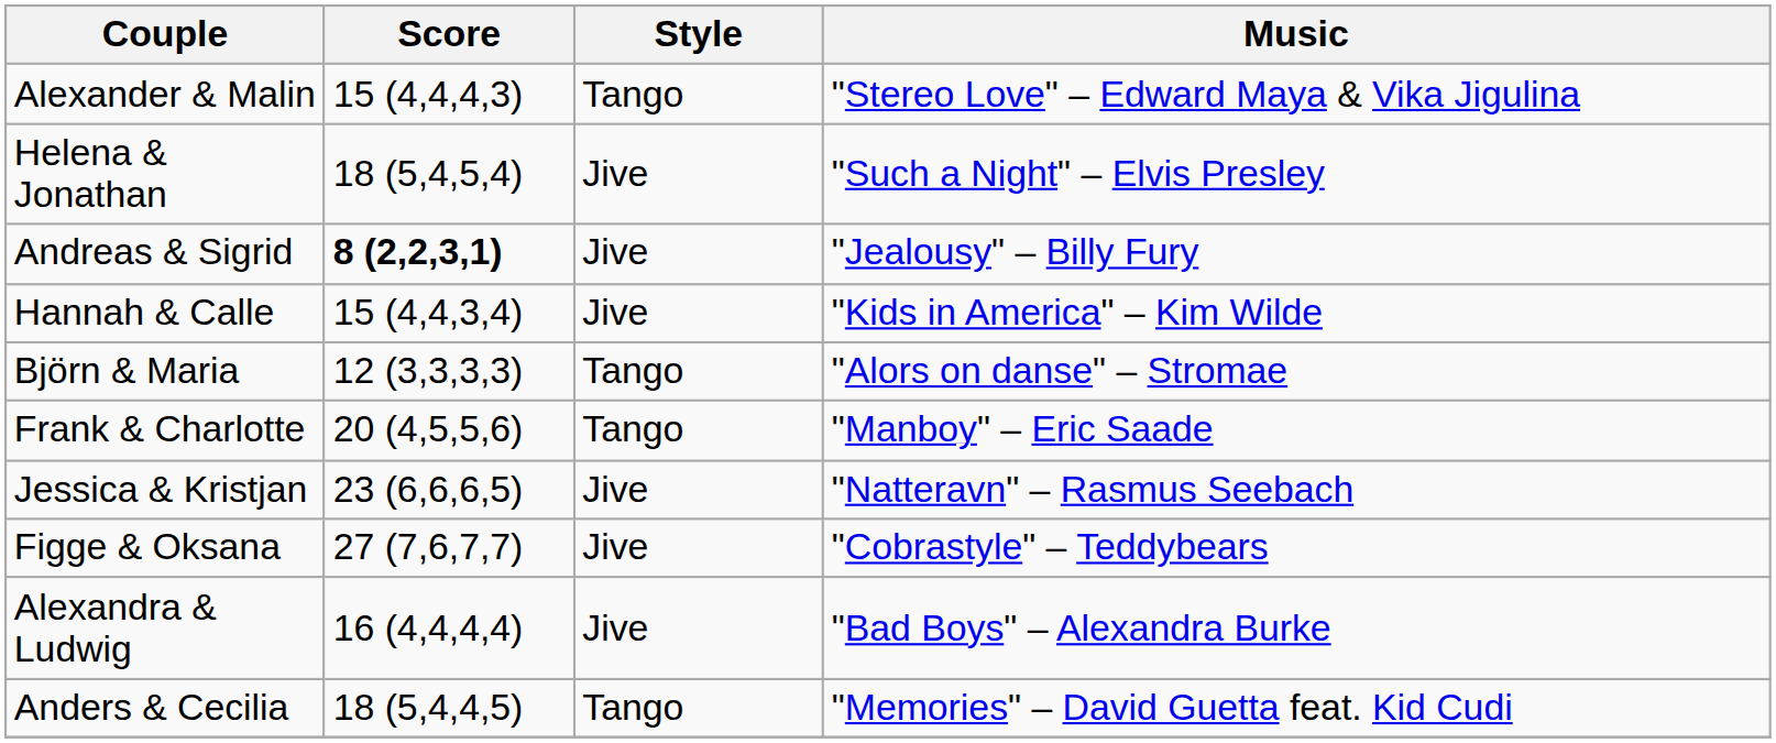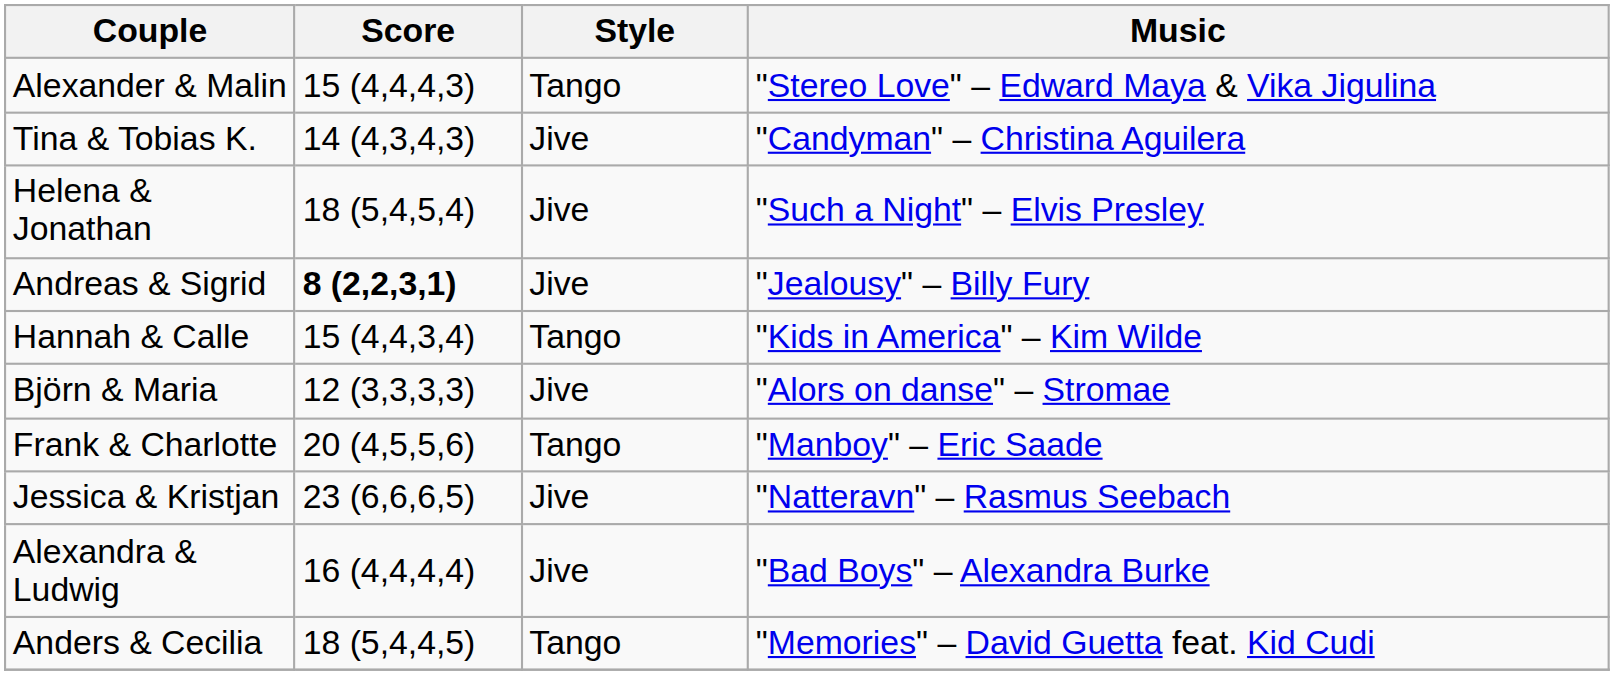+ row: Tina & Tobias K. | 14 (4,3,4,3) | Jive | "Candyman" – Christina Aguilera
Hannah & Calle | Style: Jive -> Tango
Björn & Maria | Style: Tango -> Jive
- row: Figge & Oksana | 27 (7,6,7,7) | Jive | "Cobrastyle" – Teddybears
